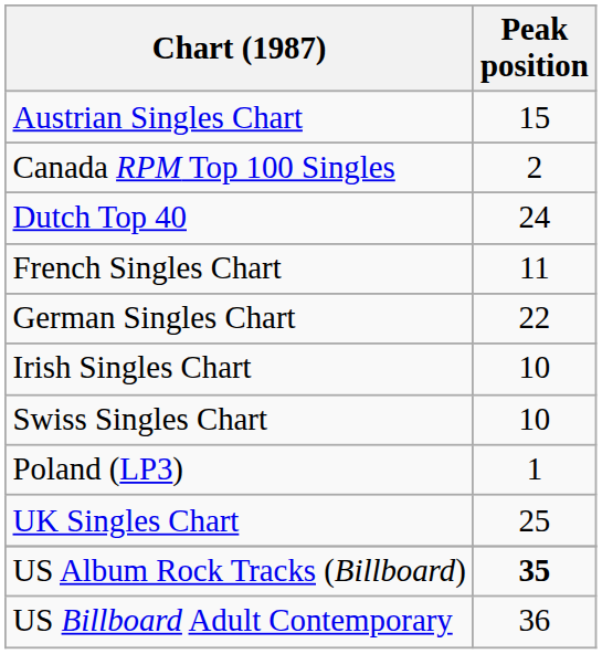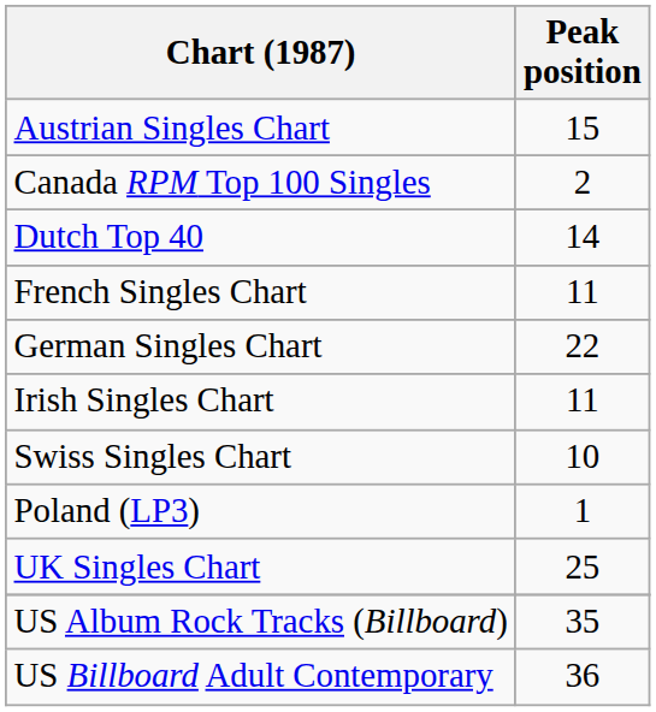Dutch Top 40 | Peak position: 24 -> 14
Irish Singles Chart | Peak position: 10 -> 11
US Album Rock Tracks (Billboard) | Peak position: bold -> normal
